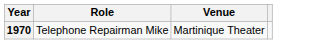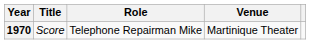+ column: Title | Score
